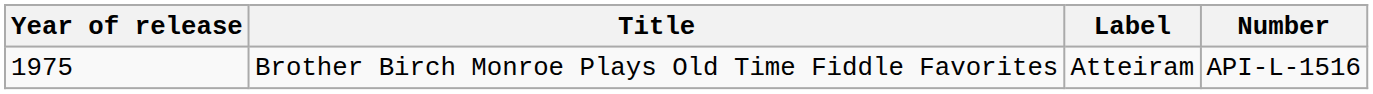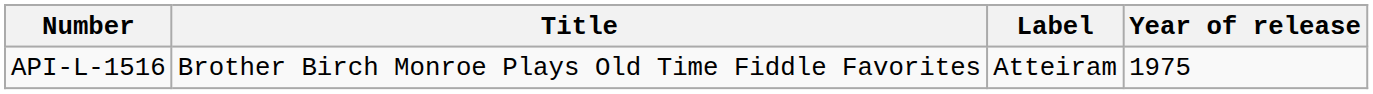columns swapped: Year of release <-> Number
